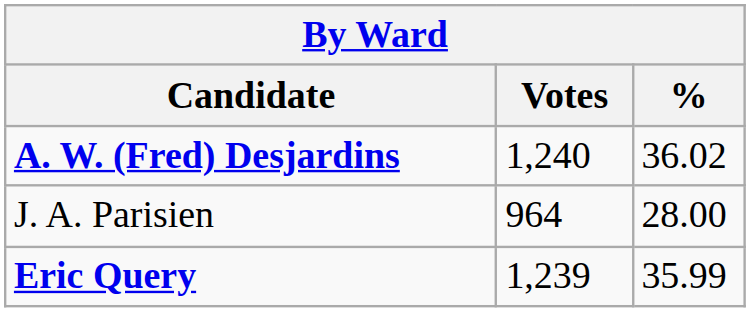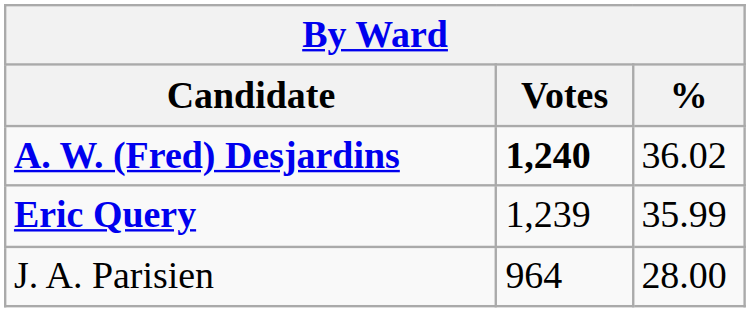A. W. (Fred) Desjardins | Votes: normal -> bold
rows swapped: Eric Query <-> J. A. Parisien
